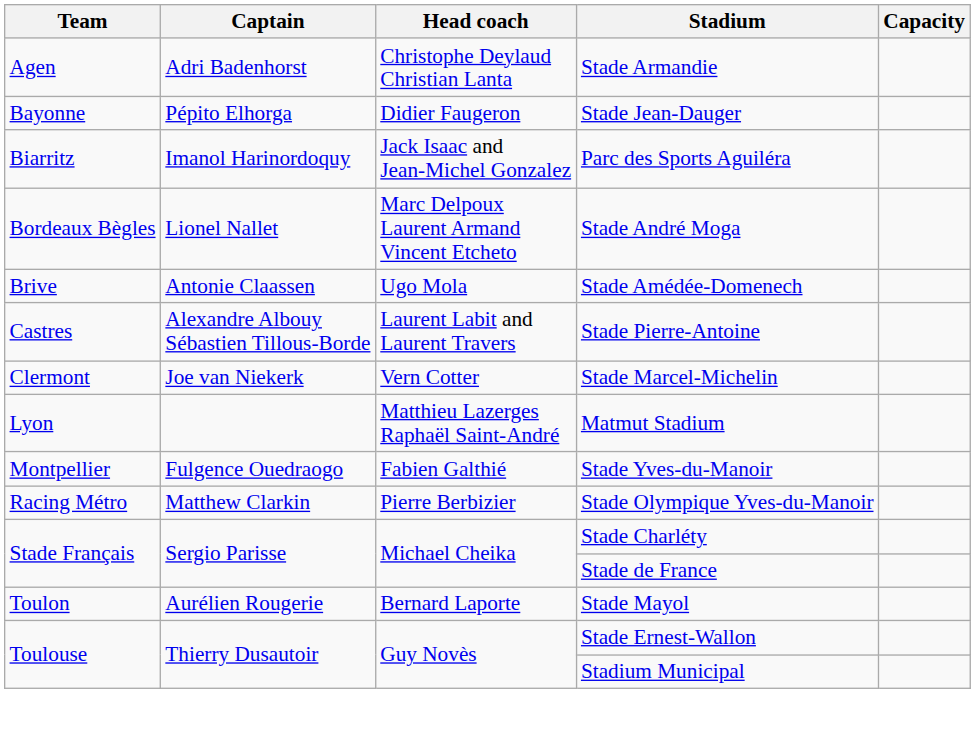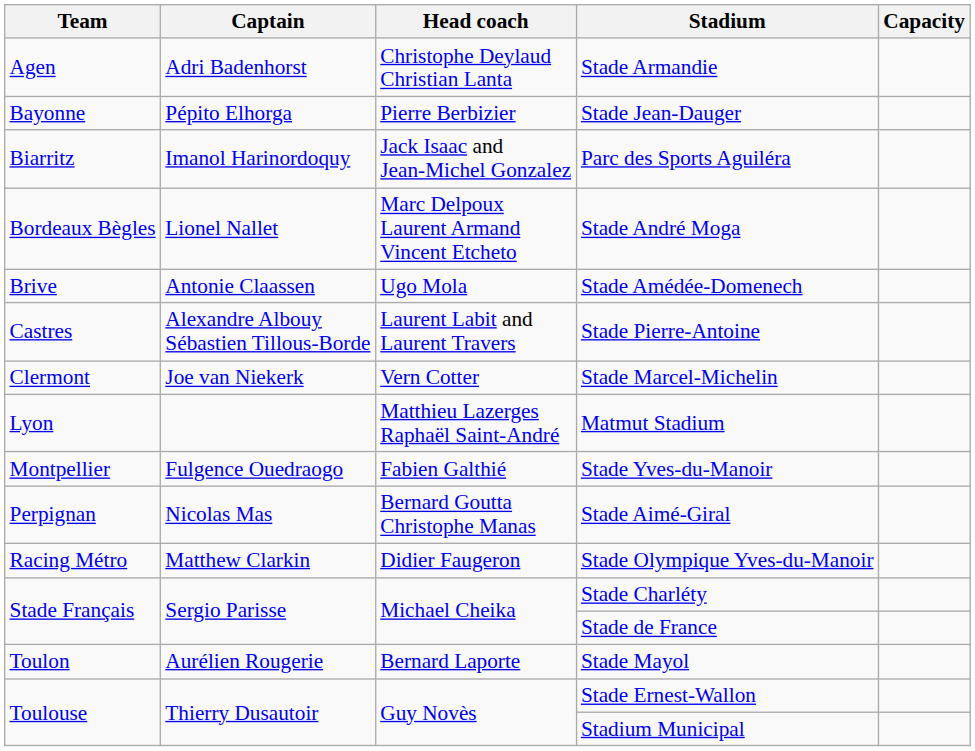Stade Jean-Dauger | Head coach: Didier Faugeron -> Pierre Berbizier
+ row: Perpignan | Nicolas Mas | Bernard Goutta Christophe Manas | Stade Aimé-Giral
Stade Olympique Yves-du-Manoir | Head coach: Pierre Berbizier -> Didier Faugeron
